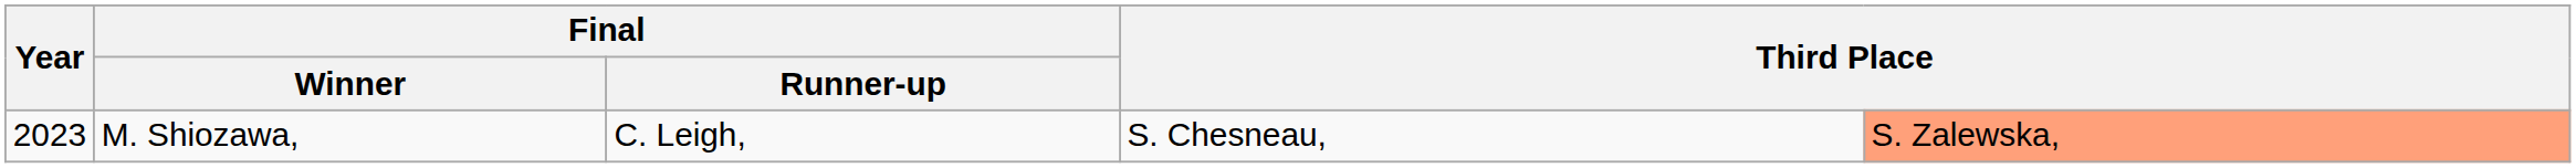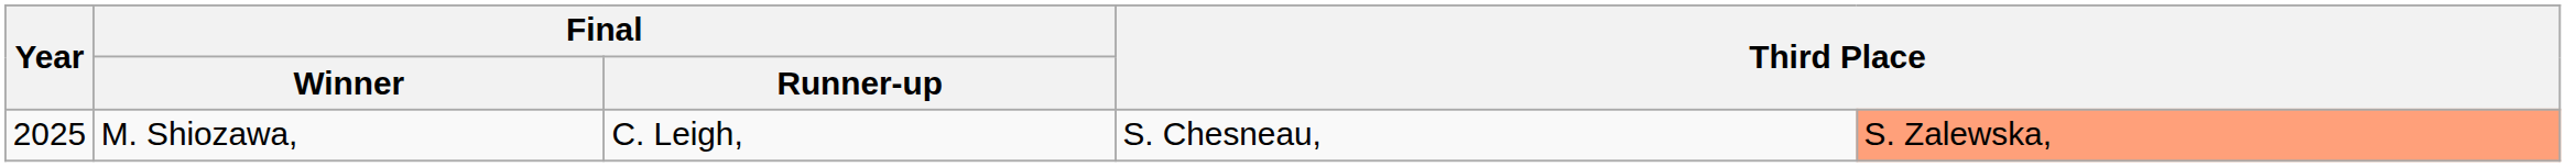M. Shiozawa, | Year: 2023 -> 2025
